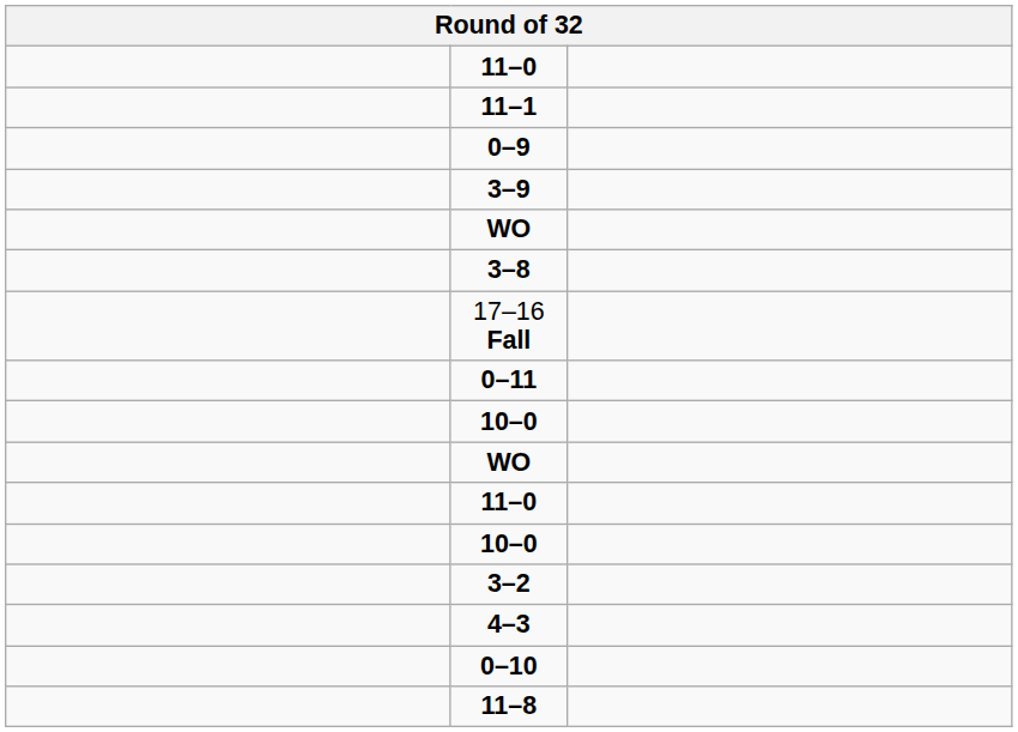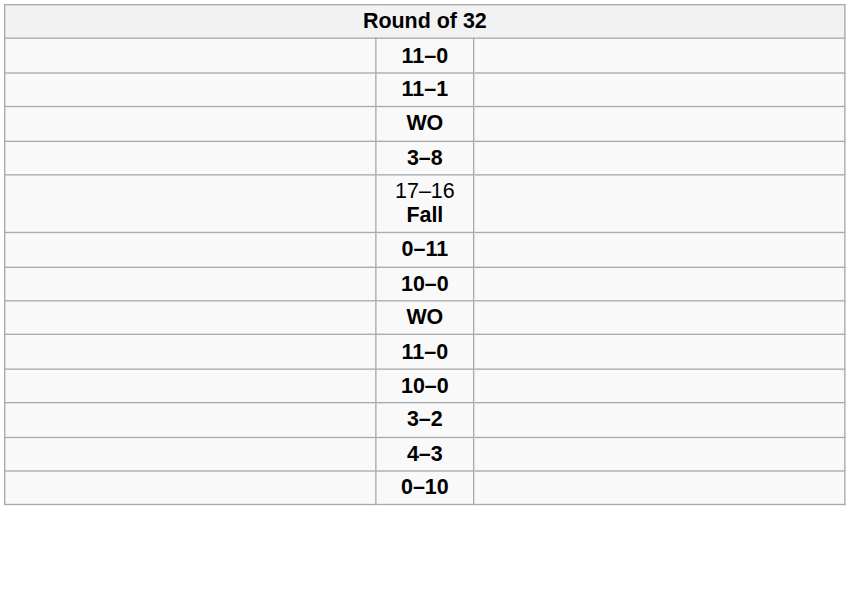- row: 0–9
- row: 3–9
- row: 11–8
